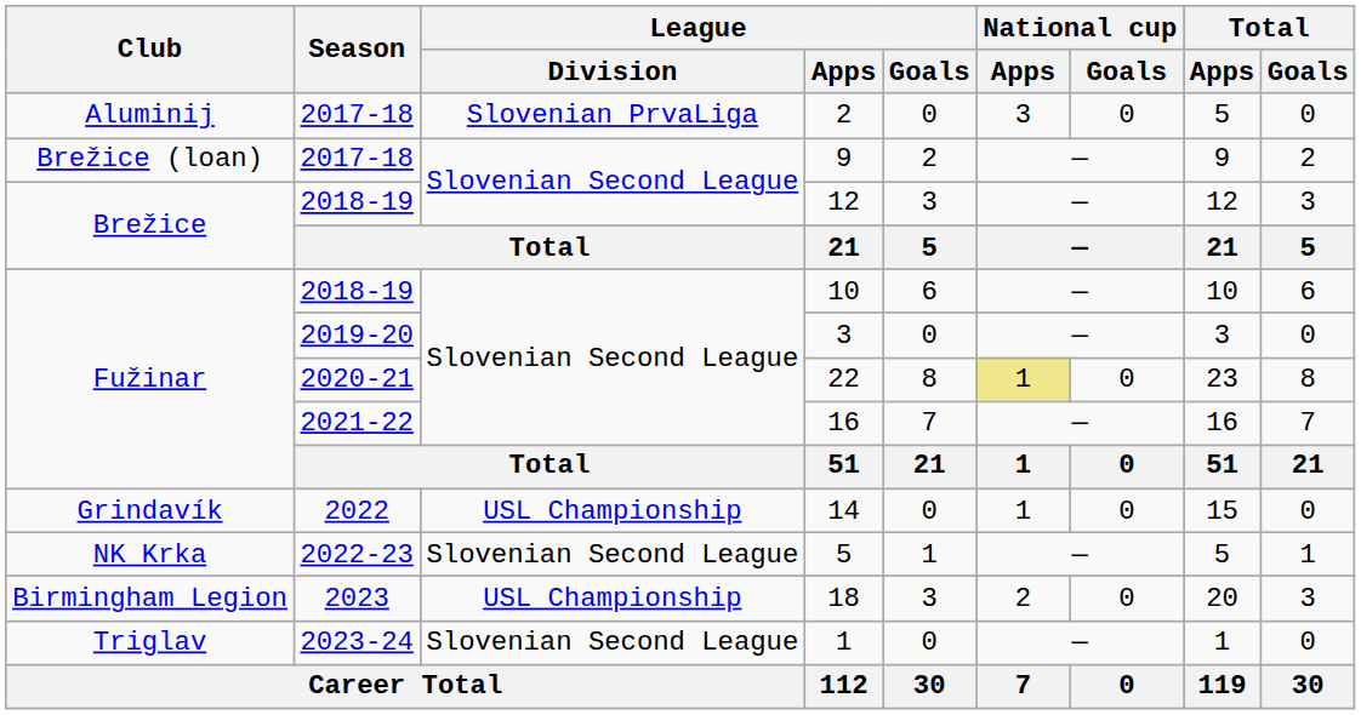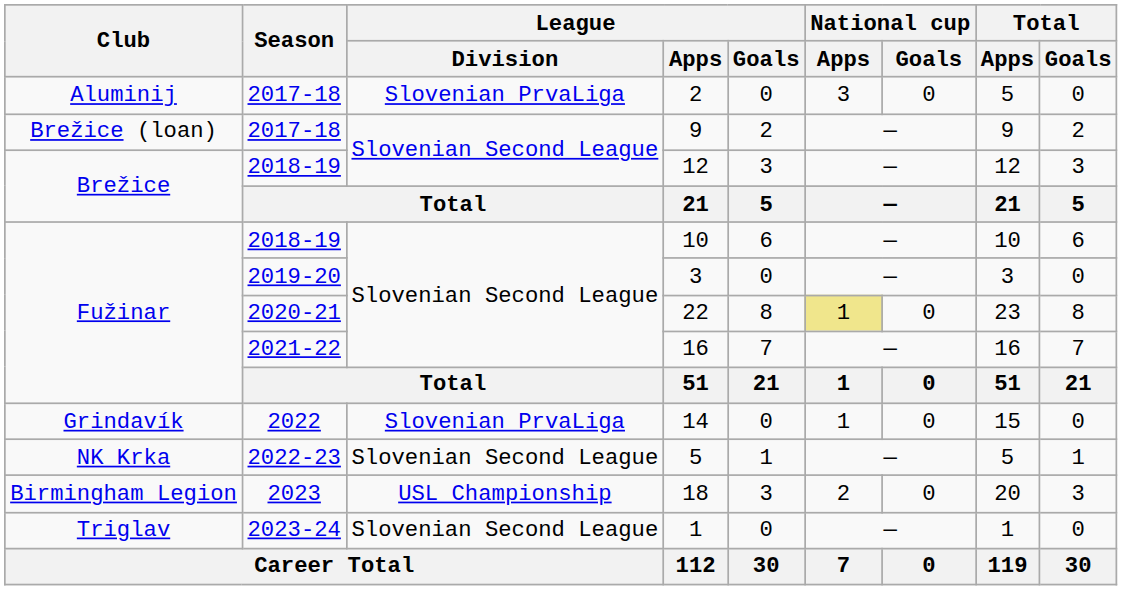14 | League / Division: USL Championship -> Slovenian PrvaLiga
